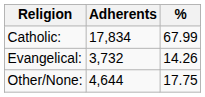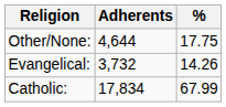rows swapped: Catholic: <-> Other/None:
